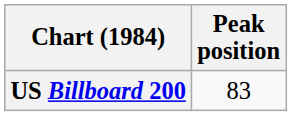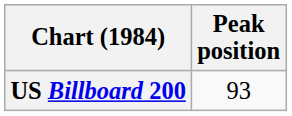US Billboard 200 | Peak position: 83 -> 93
